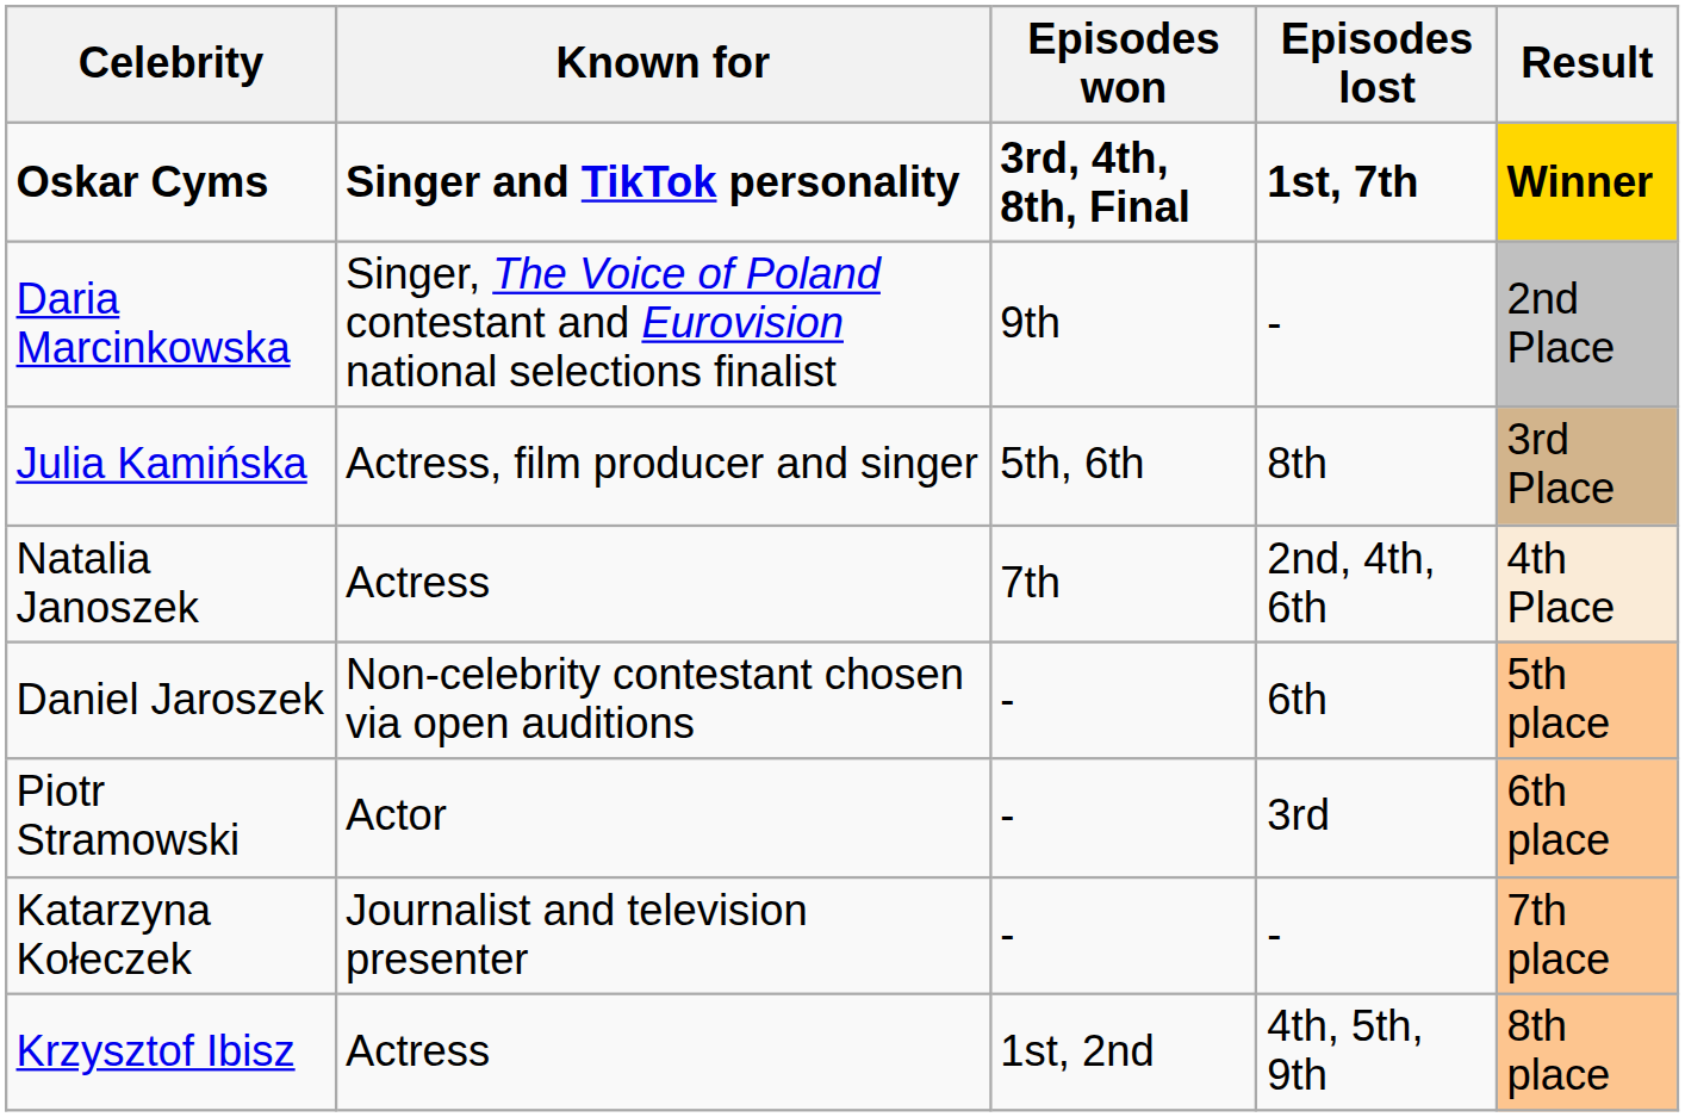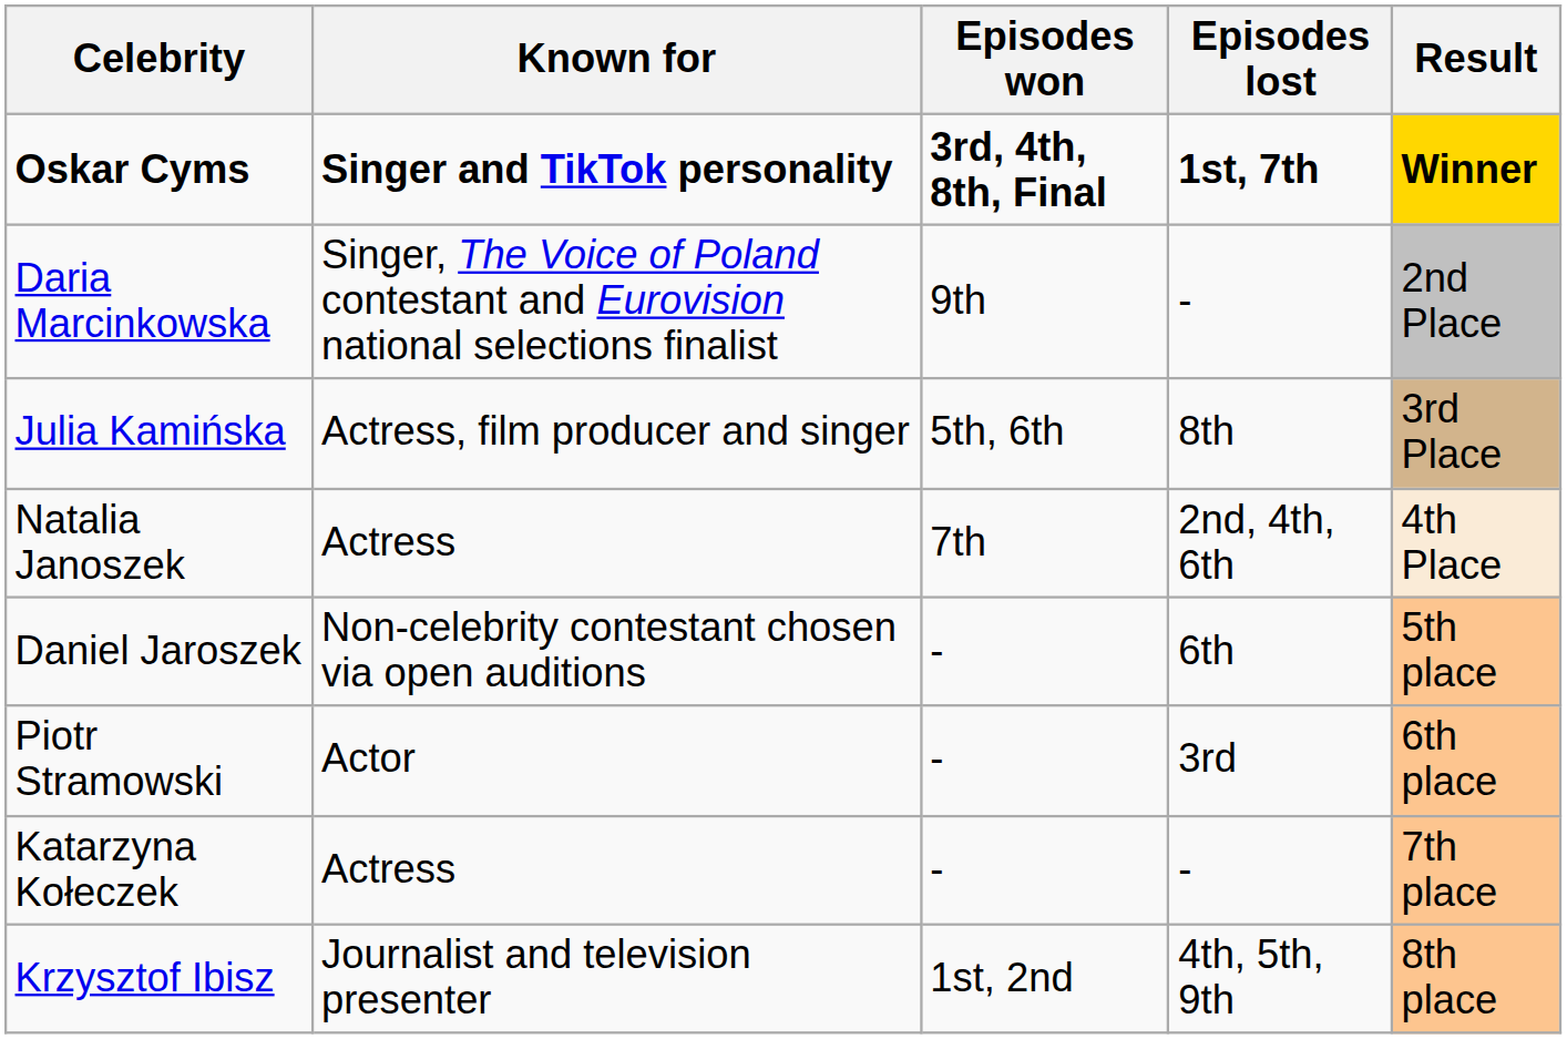Katarzyna Kołeczek | Known for: Journalist and television presenter -> Actress
Krzysztof Ibisz | Known for: Actress -> Journalist and television presenter
